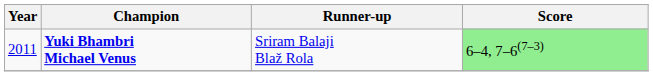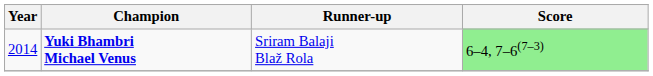Yuki Bhambri Michael Venus | Year: 2011 -> 2014
